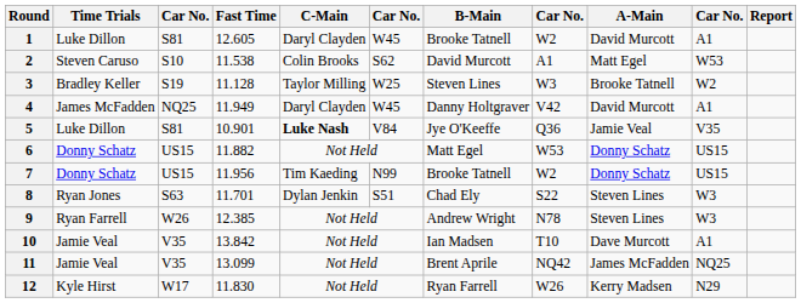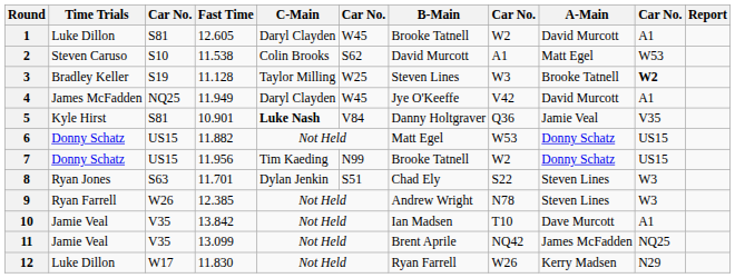3 | column 10: normal -> bold
4 | B-Main: Danny Holtgraver -> Jye O'Keeffe
5 | Time Trials: Luke Dillon -> Kyle Hirst
5 | B-Main: Jye O'Keeffe -> Danny Holtgraver
12 | Time Trials: Kyle Hirst -> Luke Dillon
